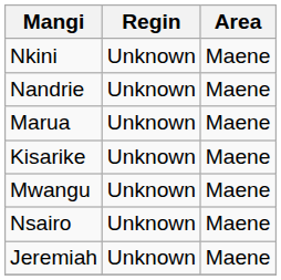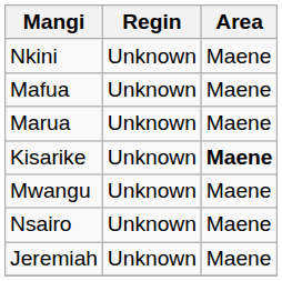- row: Nandrie | Unknown | Maene
+ row: Mafua | Unknown | Maene
Kisarike | Area: normal -> bold
